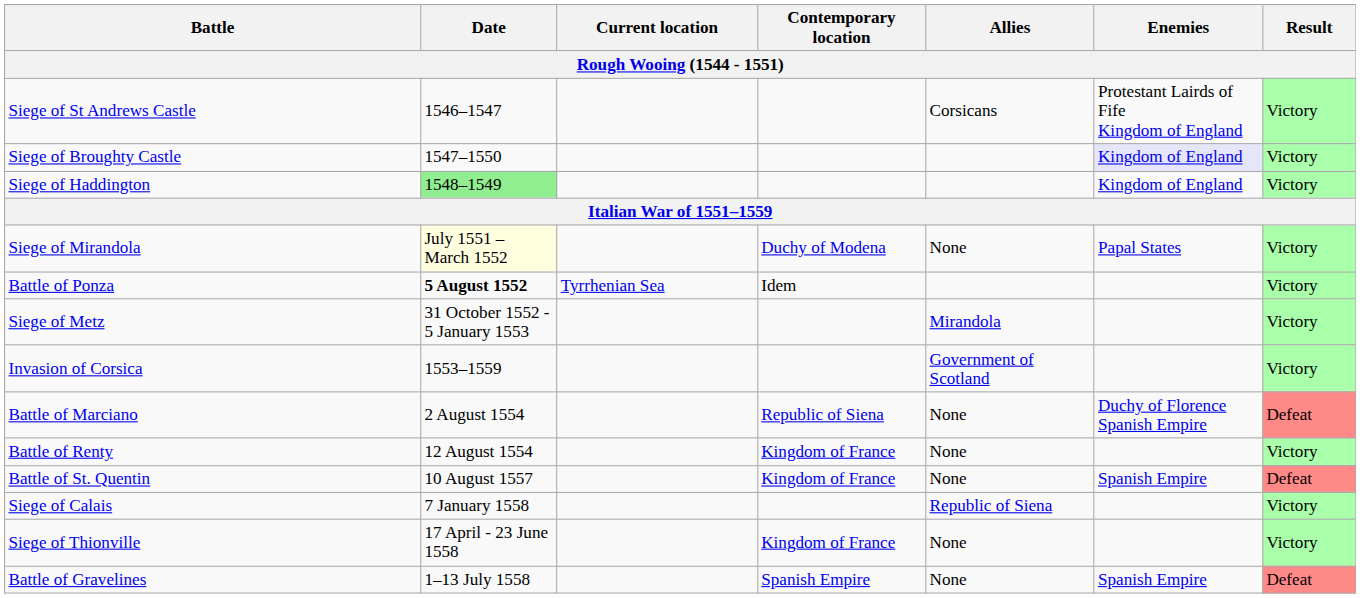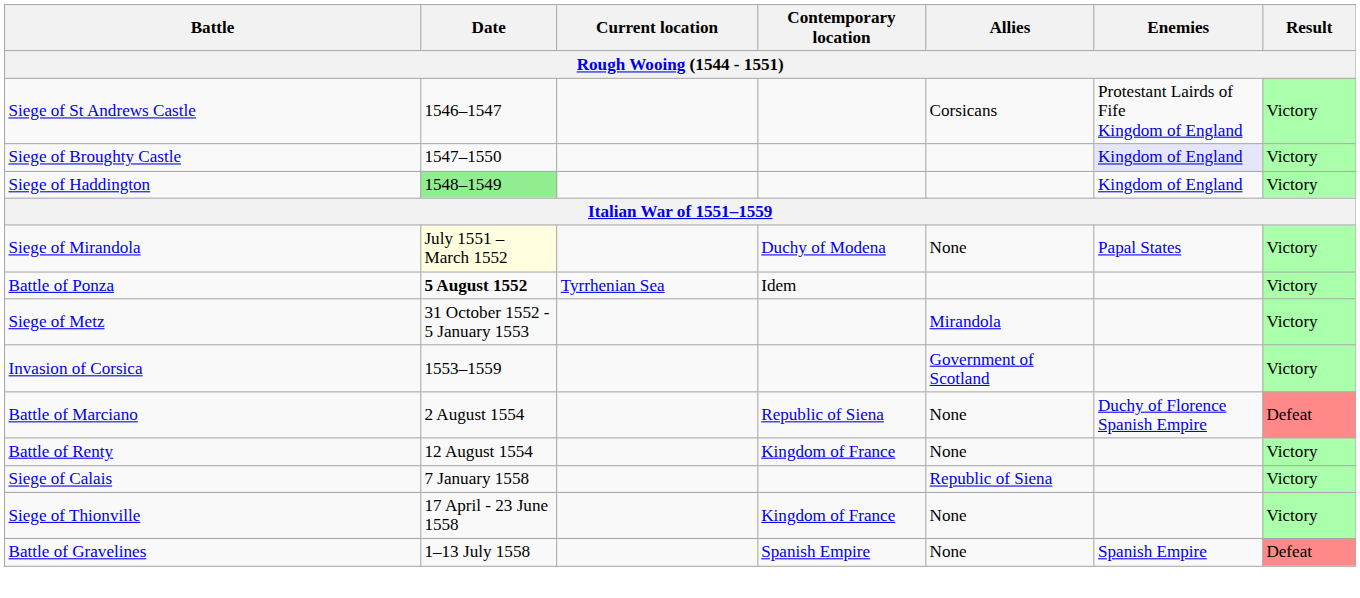- row: Battle of St. Quentin | 10 August 1557 | Kingdom of France | None | Spanish Empire | Defeat
